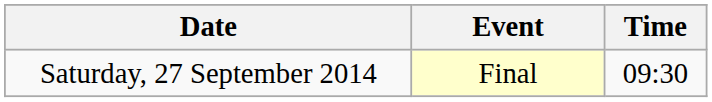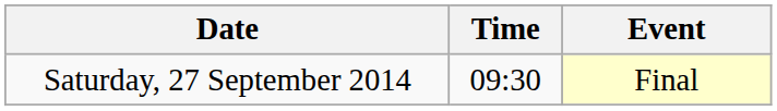columns swapped: Time <-> Event
